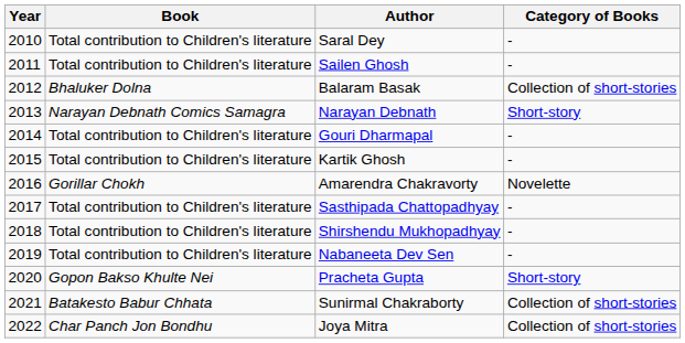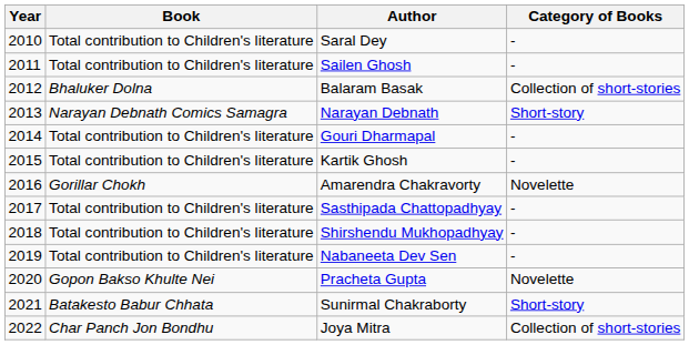Pracheta Gupta | Category of Books: Short-story -> Novelette
Sunirmal Chakraborty | Category of Books: Collection of short-stories -> Short-story
